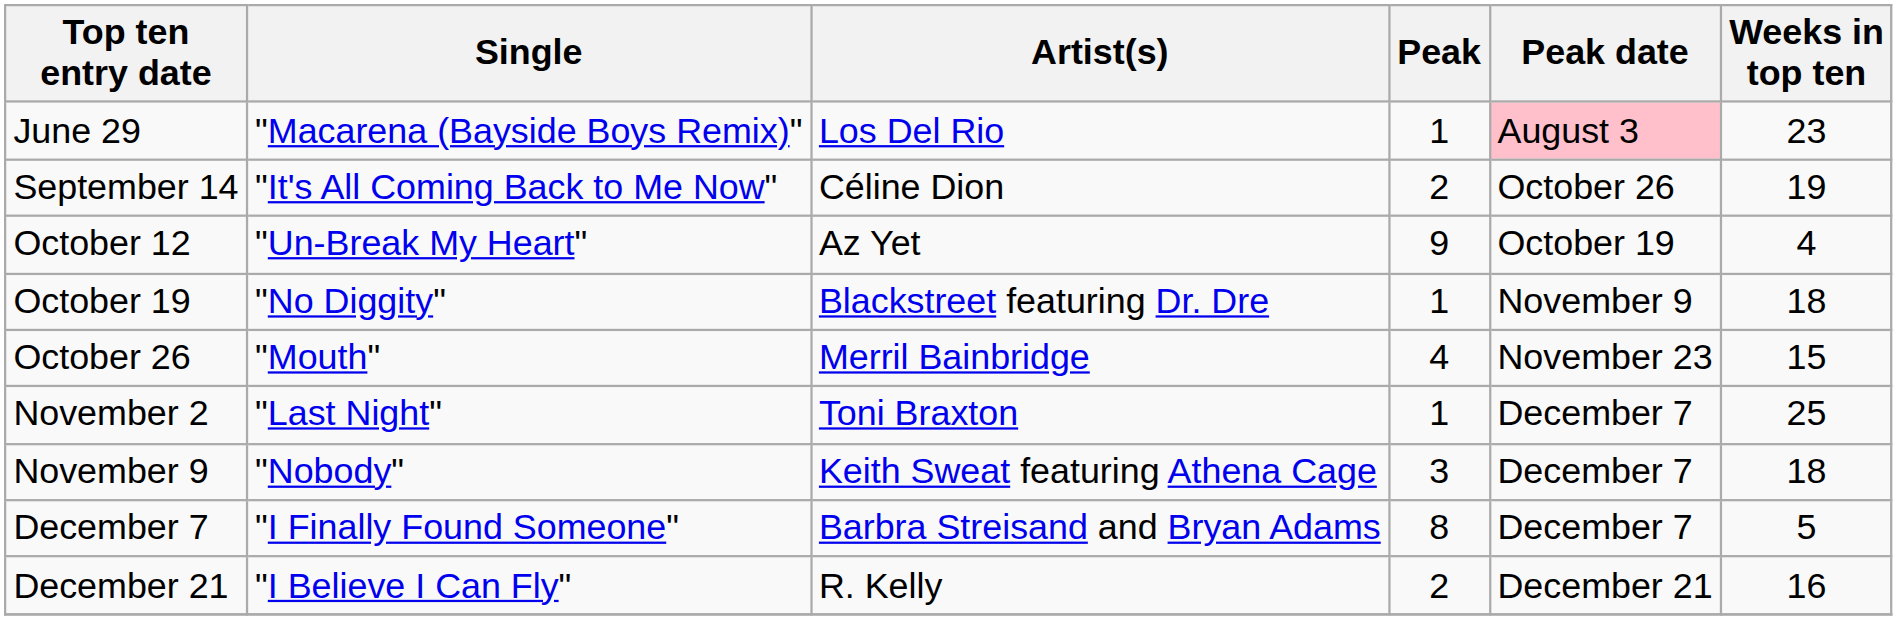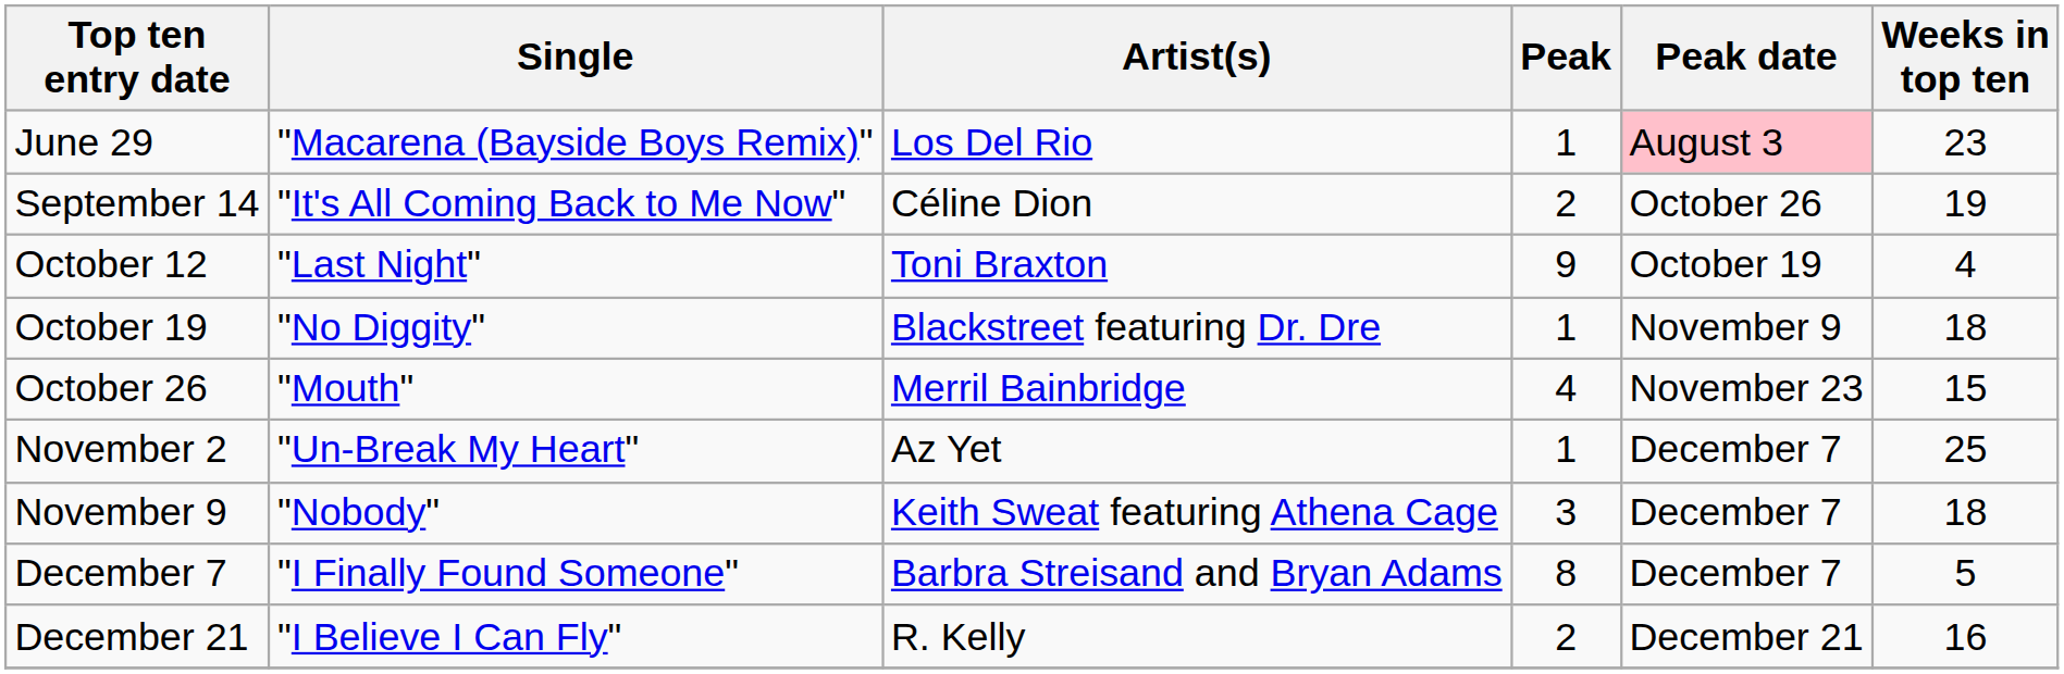October 12 | Single: "Un-Break My Heart" -> "Last Night"
October 12 | Artist(s): Az Yet -> Toni Braxton
November 2 | Single: "Last Night" -> "Un-Break My Heart"
November 2 | Artist(s): Toni Braxton -> Az Yet
